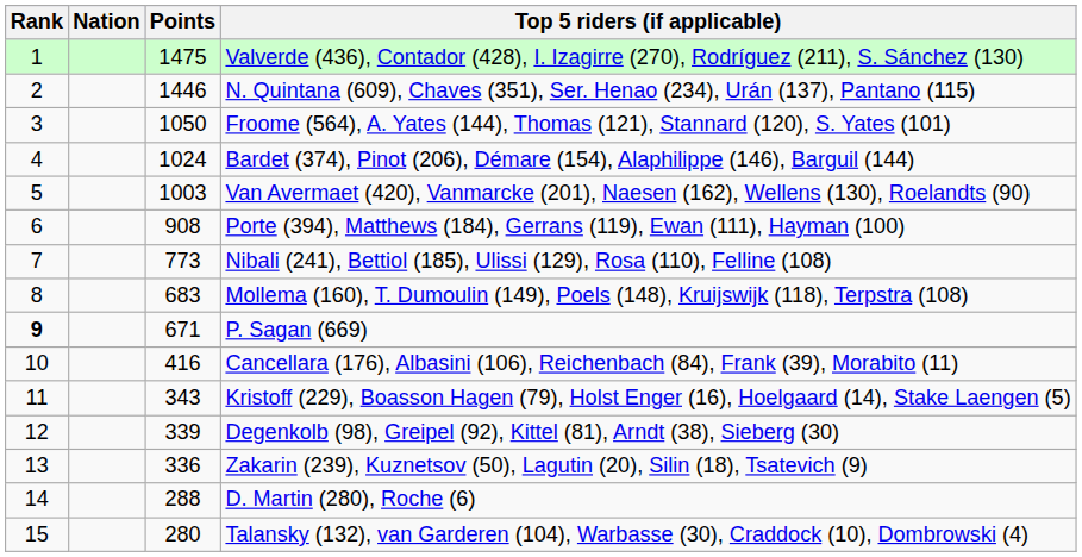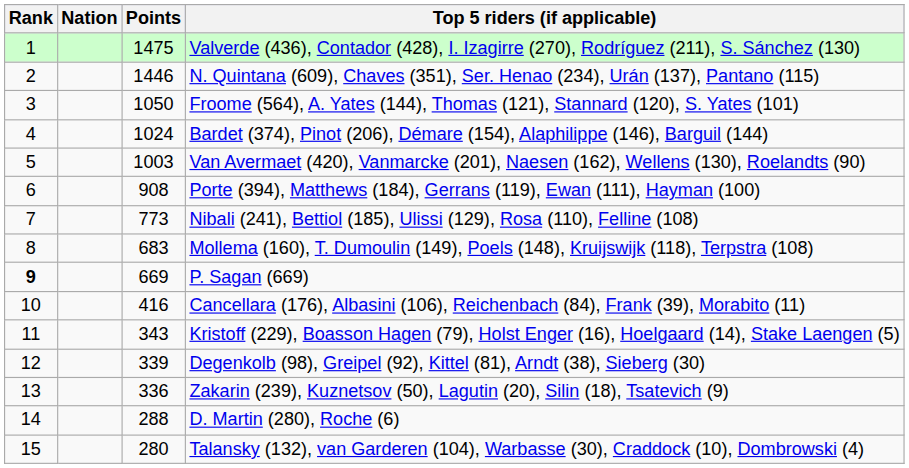P. Sagan (669) | Points: 671 -> 669
